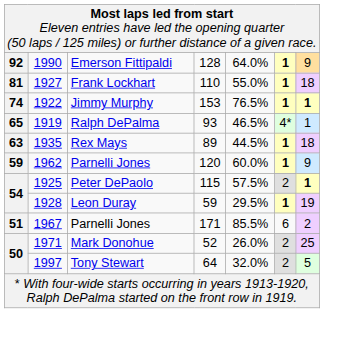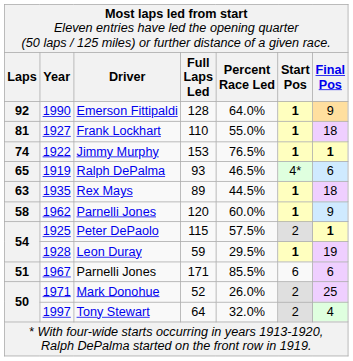+ row: Laps | Year | Driver | Full Laps Led | Percent Race Led | Start Pos | Final Pos
Ralph DePalma | column 7: 1 -> 6
1962 / Parnelli Jones | column 1: 59 -> 58
1967 / Parnelli Jones | column 7: 2 -> 6
Tony Stewart | column 7: 5 -> 4
